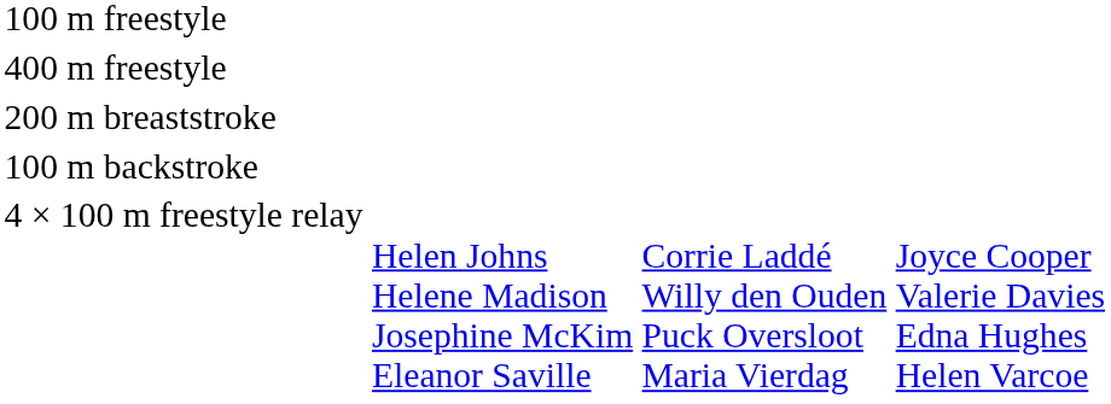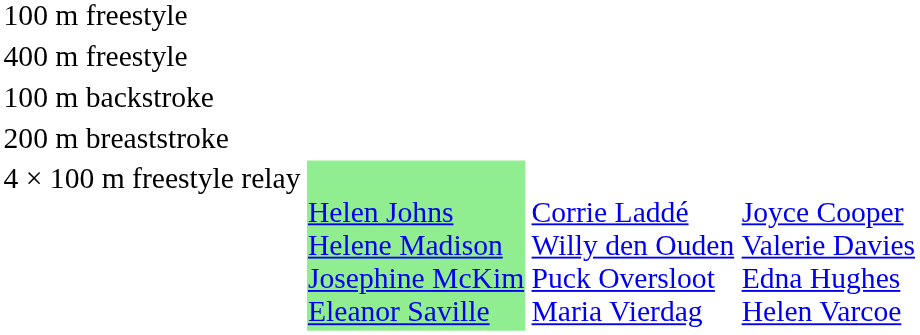rows swapped: 100 m backstroke <-> 200 m breaststroke
4 × 100 m freestyle relay | column 2: no background -> lightgreen background
